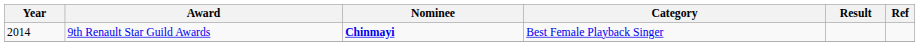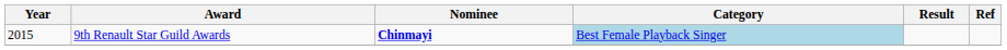9th Renault Star Guild Awards | Year: 2014 -> 2015
9th Renault Star Guild Awards | Category: no background -> lightblue background
